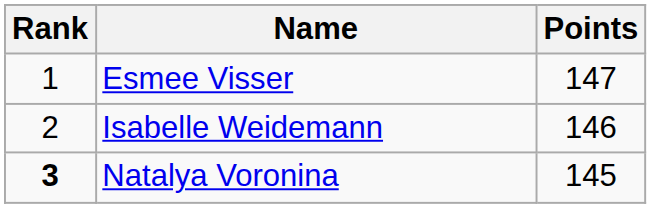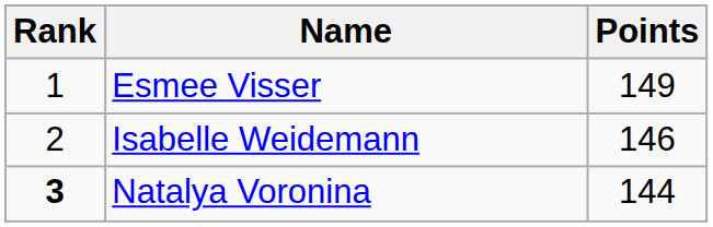Esmee Visser | Points: 147 -> 149
Natalya Voronina | Points: 145 -> 144
